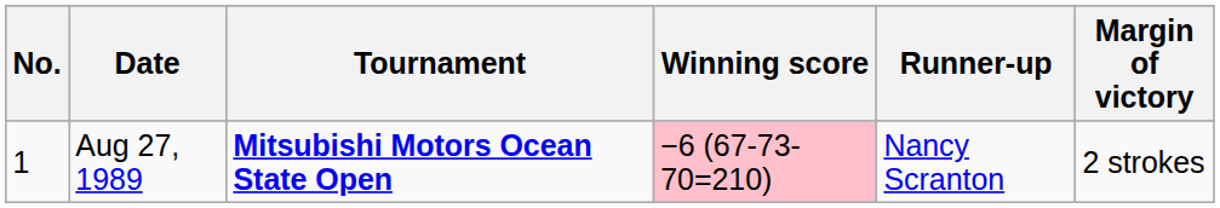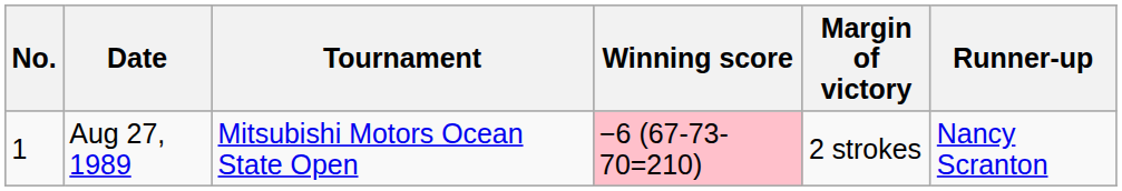columns swapped: Margin of victory <-> Runner-up
Aug 27, 1989 | Tournament: bold -> normal
